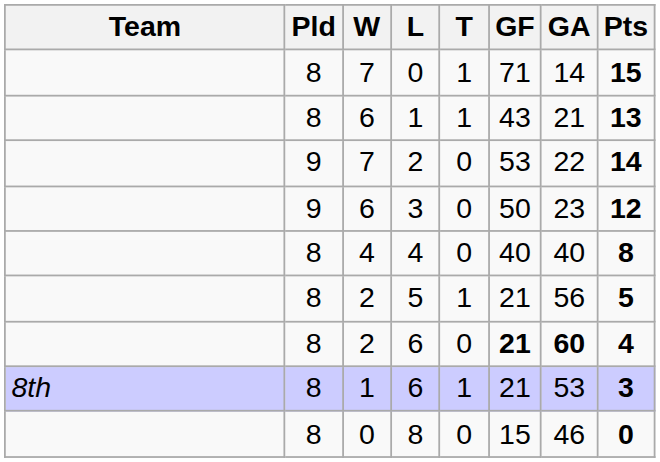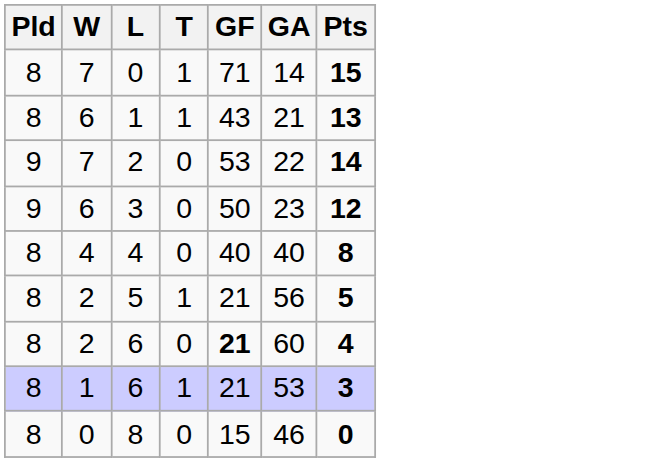- column: Team | 8th
2 / 6 | GA: bold -> normal
